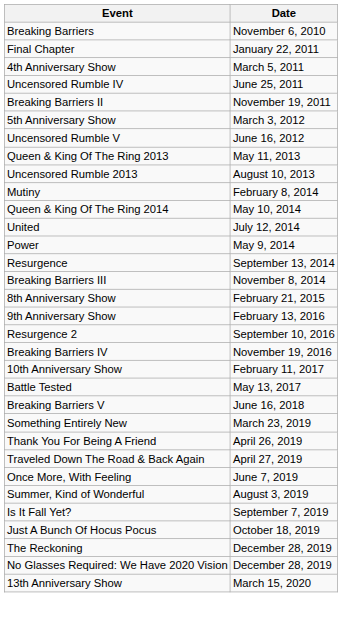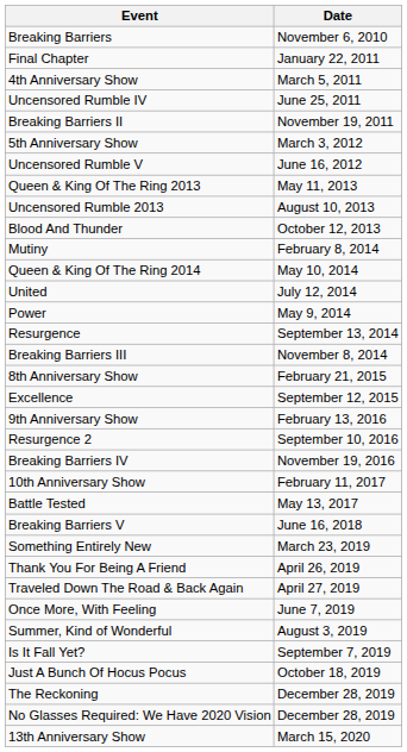+ row: Blood And Thunder | October 12, 2013
+ row: Excellence | September 12, 2015
